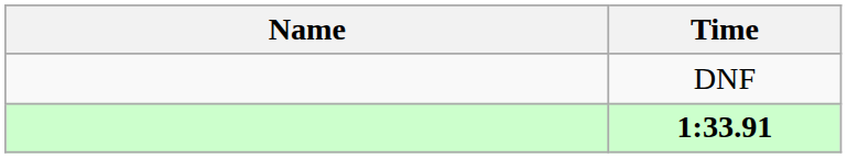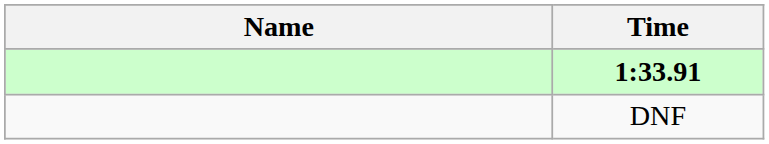rows swapped: 1:33.91 <-> DNF
